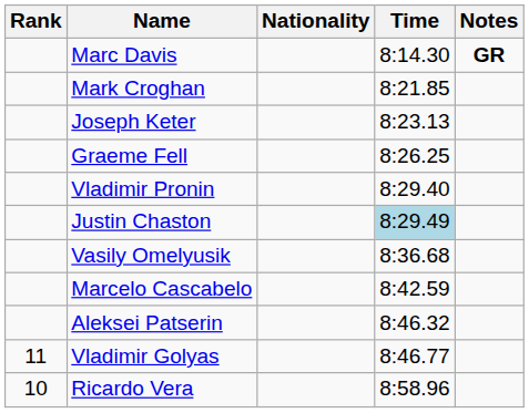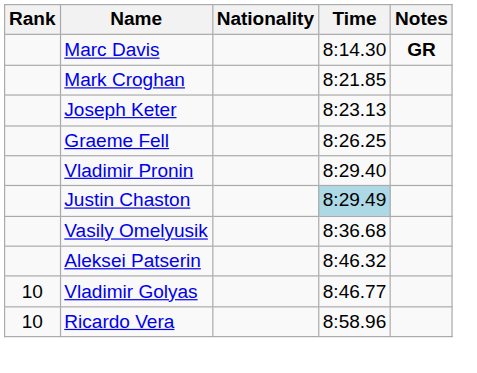- row: Marcelo Cascabelo | 8:42.59
Vladimir Golyas | Rank: 11 -> 10
